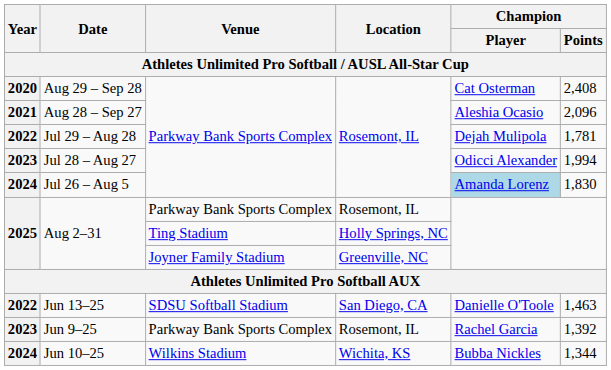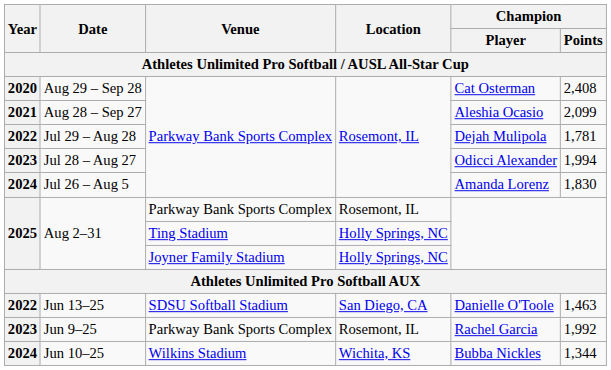Aug 28 – Sep 27 | Champion / Points: 2,096 -> 2,099
Jul 26 – Aug 5 | Champion / Player: lightblue background -> no background
Aug 2–31 / Joyner Family Stadium | Location: Greenville, NC -> Holly Springs, NC
Jun 9–25 | Champion / Points: 1,392 -> 1,992
